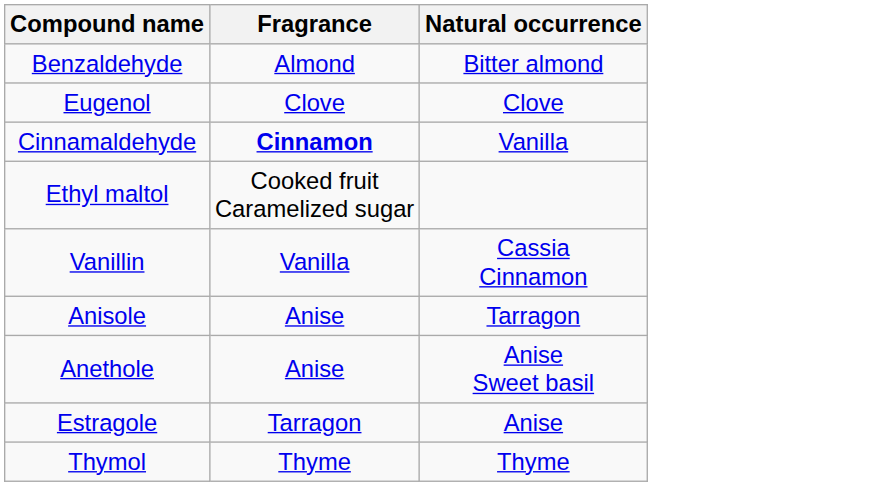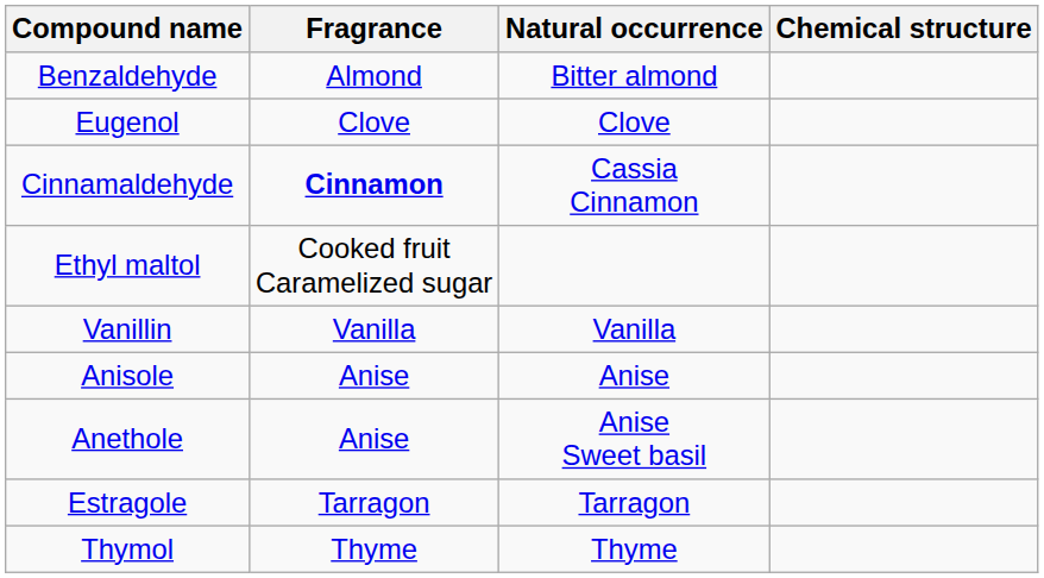+ column: Chemical structure
Cinnamaldehyde | Natural occurrence: Vanilla -> Cassia Cinnamon
Vanillin | Natural occurrence: Cassia Cinnamon -> Vanilla
Anisole | Natural occurrence: Tarragon -> Anise
Estragole | Natural occurrence: Anise -> Tarragon
